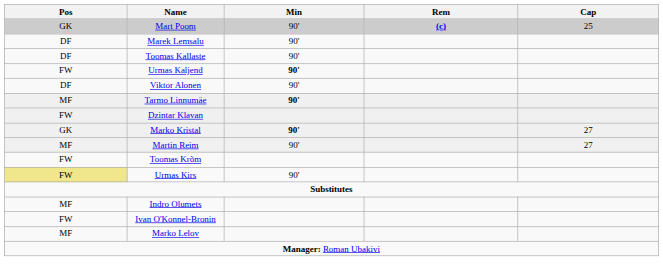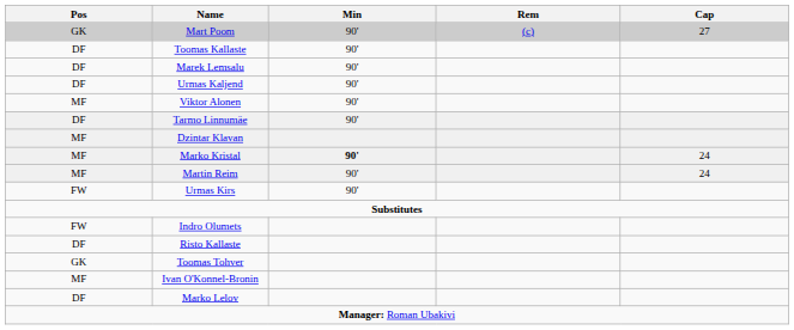Mart Poom | Rem: bold -> normal
Mart Poom | Cap: 25 -> 27
rows swapped: Marek Lemsalu <-> Toomas Kallaste
Urmas Kaljend | Pos: FW -> DF
Urmas Kaljend | Min: bold -> normal
Viktor Alonen | Pos: DF -> MF
Tarmo Linnumäe | Pos: MF -> DF
Tarmo Linnumäe | Min: bold -> normal
Dzintar Klavan | Pos: FW -> MF
Marko Kristal | Pos: GK -> MF
Marko Kristal | Cap: 27 -> 24
Martin Reim | Cap: 27 -> 24
- row: FW | Toomas Krõm
Urmas Kirs | Pos: khaki background -> no background
Indro Olumets | Pos: MF -> FW
+ row: DF | Risto Kallaste
+ row: GK | Toomas Tohver
Ivan O'Konnel-Bronin | Pos: FW -> MF
Marko Lelov | Pos: MF -> DF
